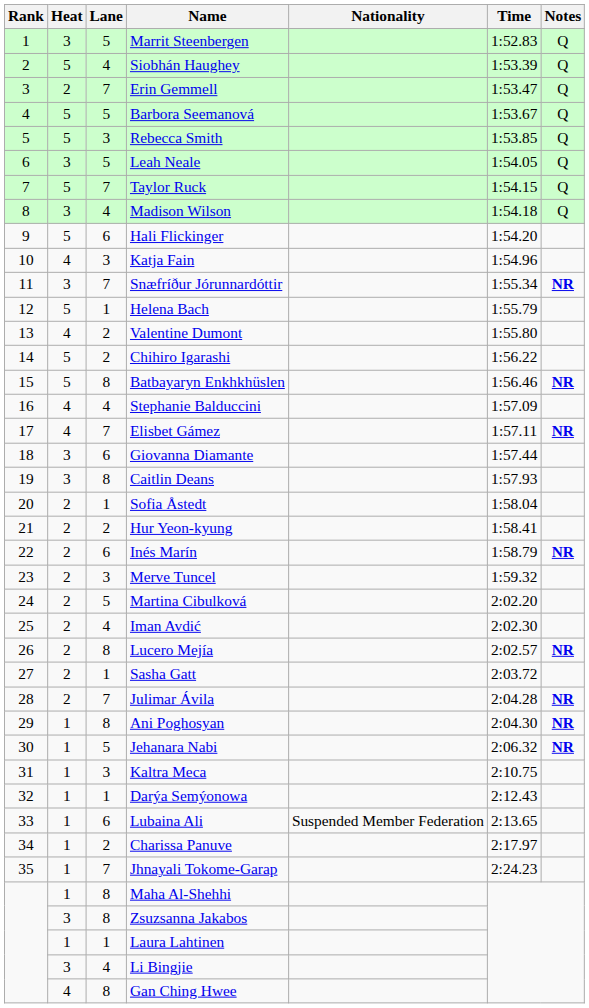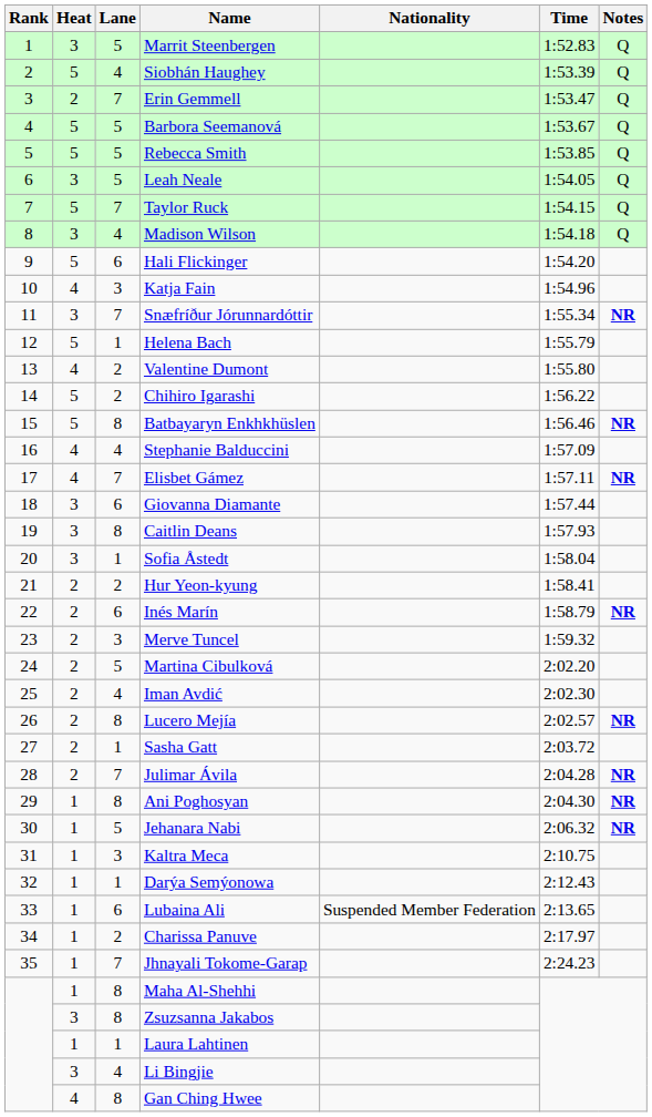Rebecca Smith | Lane: 3 -> 5
Sofia Åstedt | Heat: 2 -> 3
